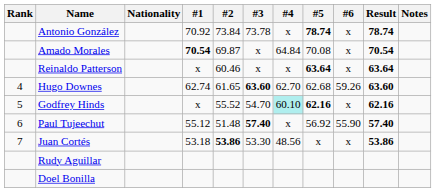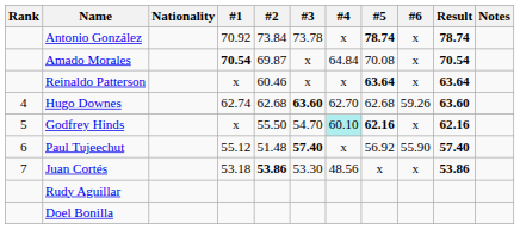Hugo Downes | #2: 61.65 -> 62.68
Godfrey Hinds | #2: 55.52 -> 55.50
